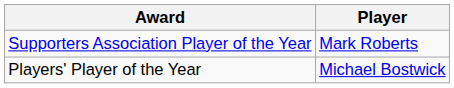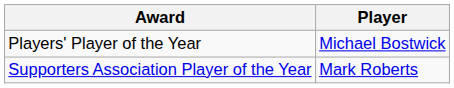rows swapped: Supporters Association Player of the Year <-> Players' Player of the Year
